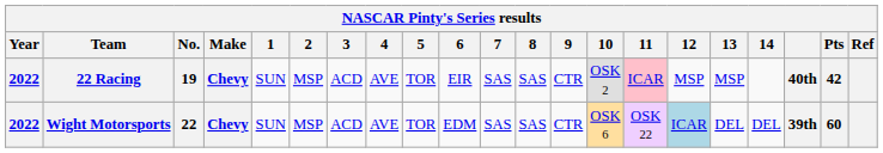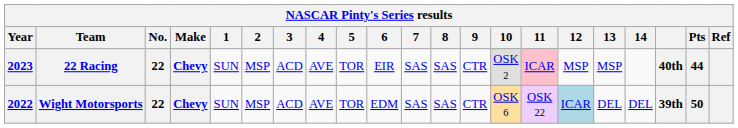22 Racing | Year: 2022 -> 2023
22 Racing | No.: 19 -> 22
22 Racing | Pts: 42 -> 44
Wight Motorsports | Pts: 60 -> 50
